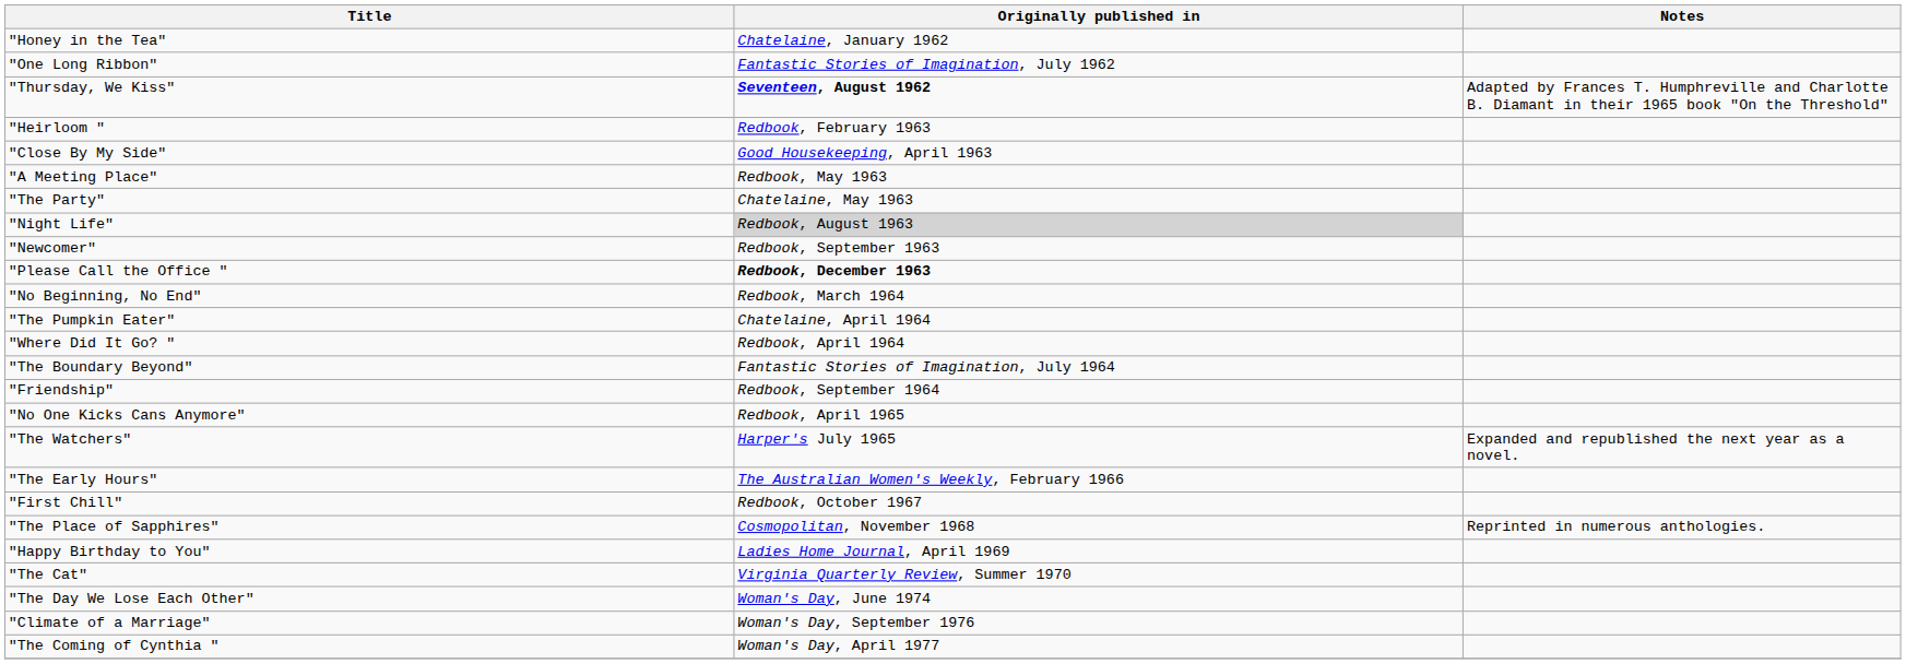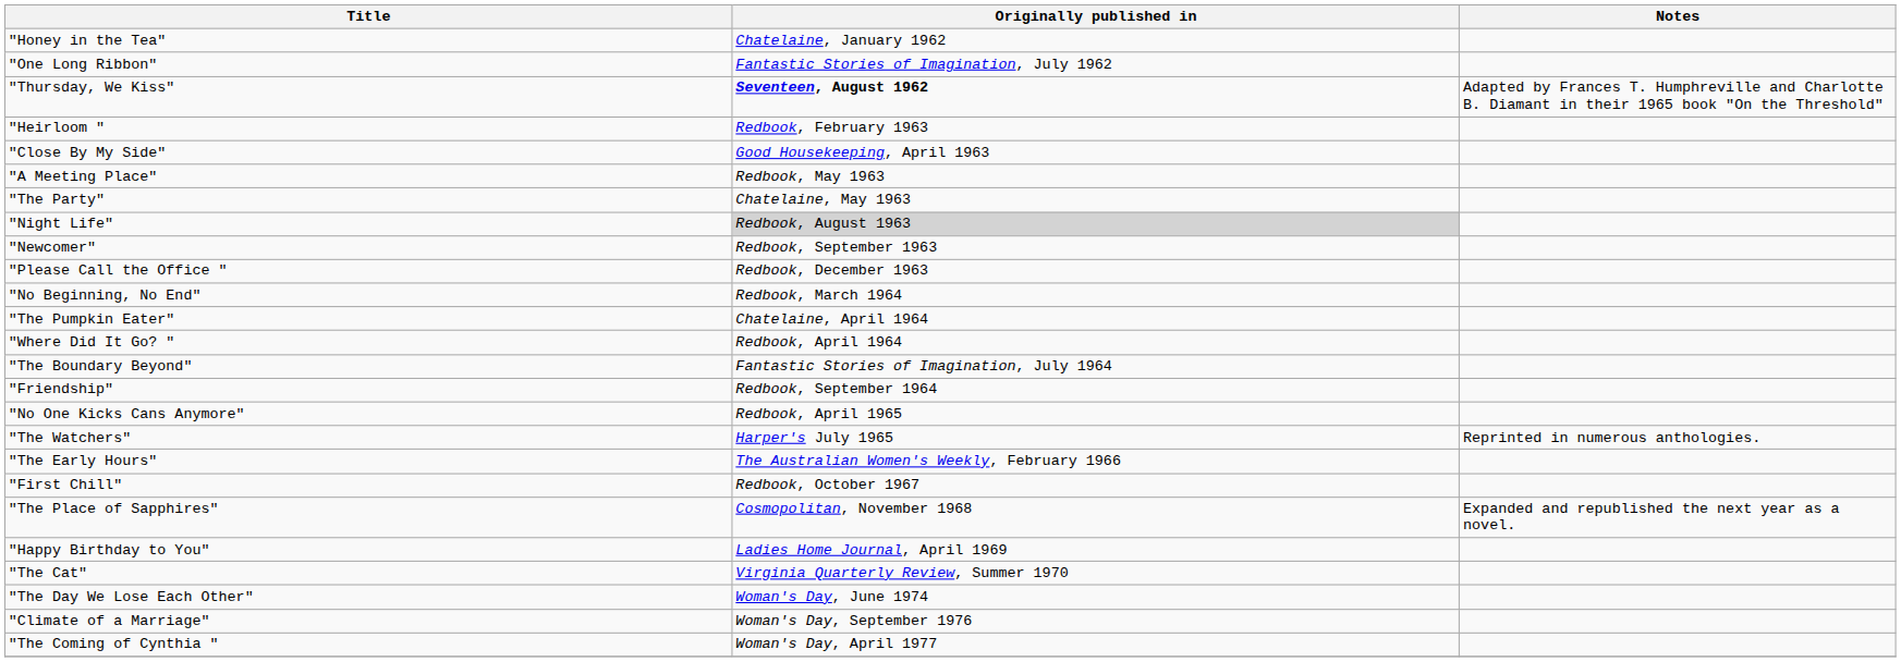"Please Call the Office " | Originally published in: bold -> normal
"The Watchers" | Notes: Expanded and republished the next year as a novel. -> Reprinted in numerous anthologies.
"The Place of Sapphires" | Notes: Reprinted in numerous anthologies. -> Expanded and republished the next year as a novel.
